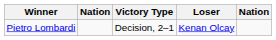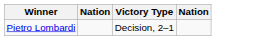- column: Loser | Kenan Olcay
